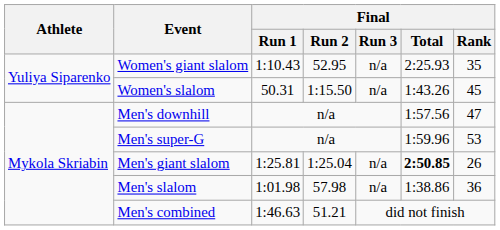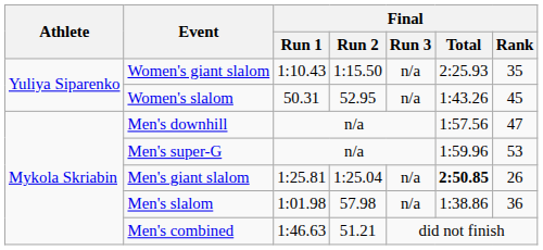Women's giant slalom | Final / Run 2: 52.95 -> 1:15.50
Women's slalom | Final / Run 2: 1:15.50 -> 52.95
